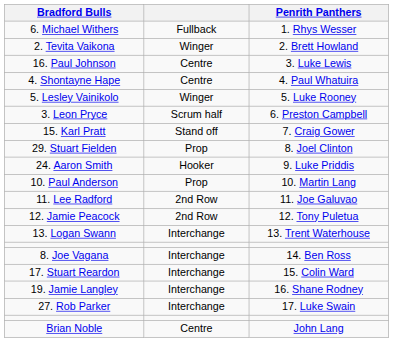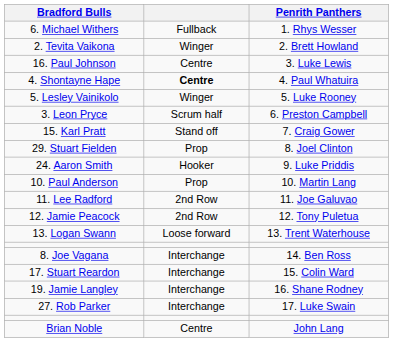4. Shontayne Hape | column 2: normal -> bold
13. Logan Swann | column 2: Interchange -> Loose forward
